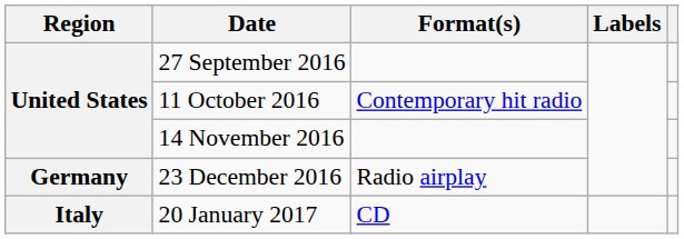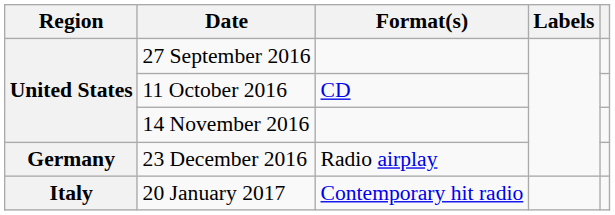11 October 2016 | Format(s): Contemporary hit radio -> CD
20 January 2017 | Format(s): CD -> Contemporary hit radio
